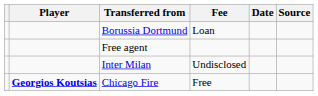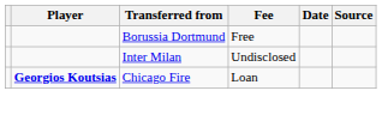Borussia Dortmund | Fee: Loan -> Free
- row: Free agent
Chicago Fire | Fee: Free -> Loan
